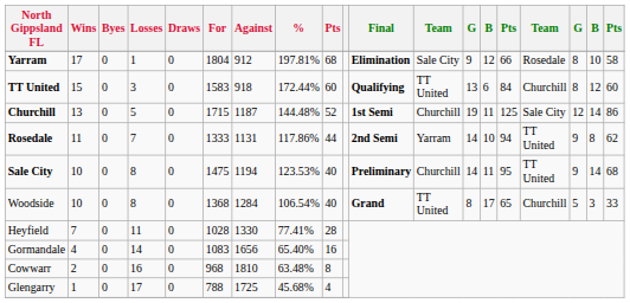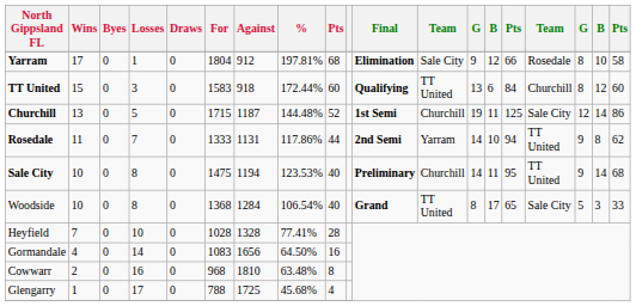Woodside | column 16: Churchill -> Sale City
Heyfield | Losses: 11 -> 10
Heyfield | Against: 1330 -> 1328
Gormandale | %: 65.40% -> 64.50%
